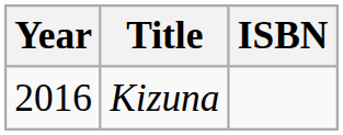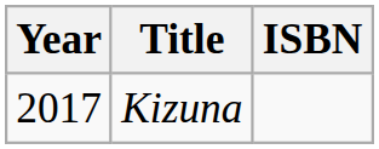Kizuna | Year: 2016 -> 2017
